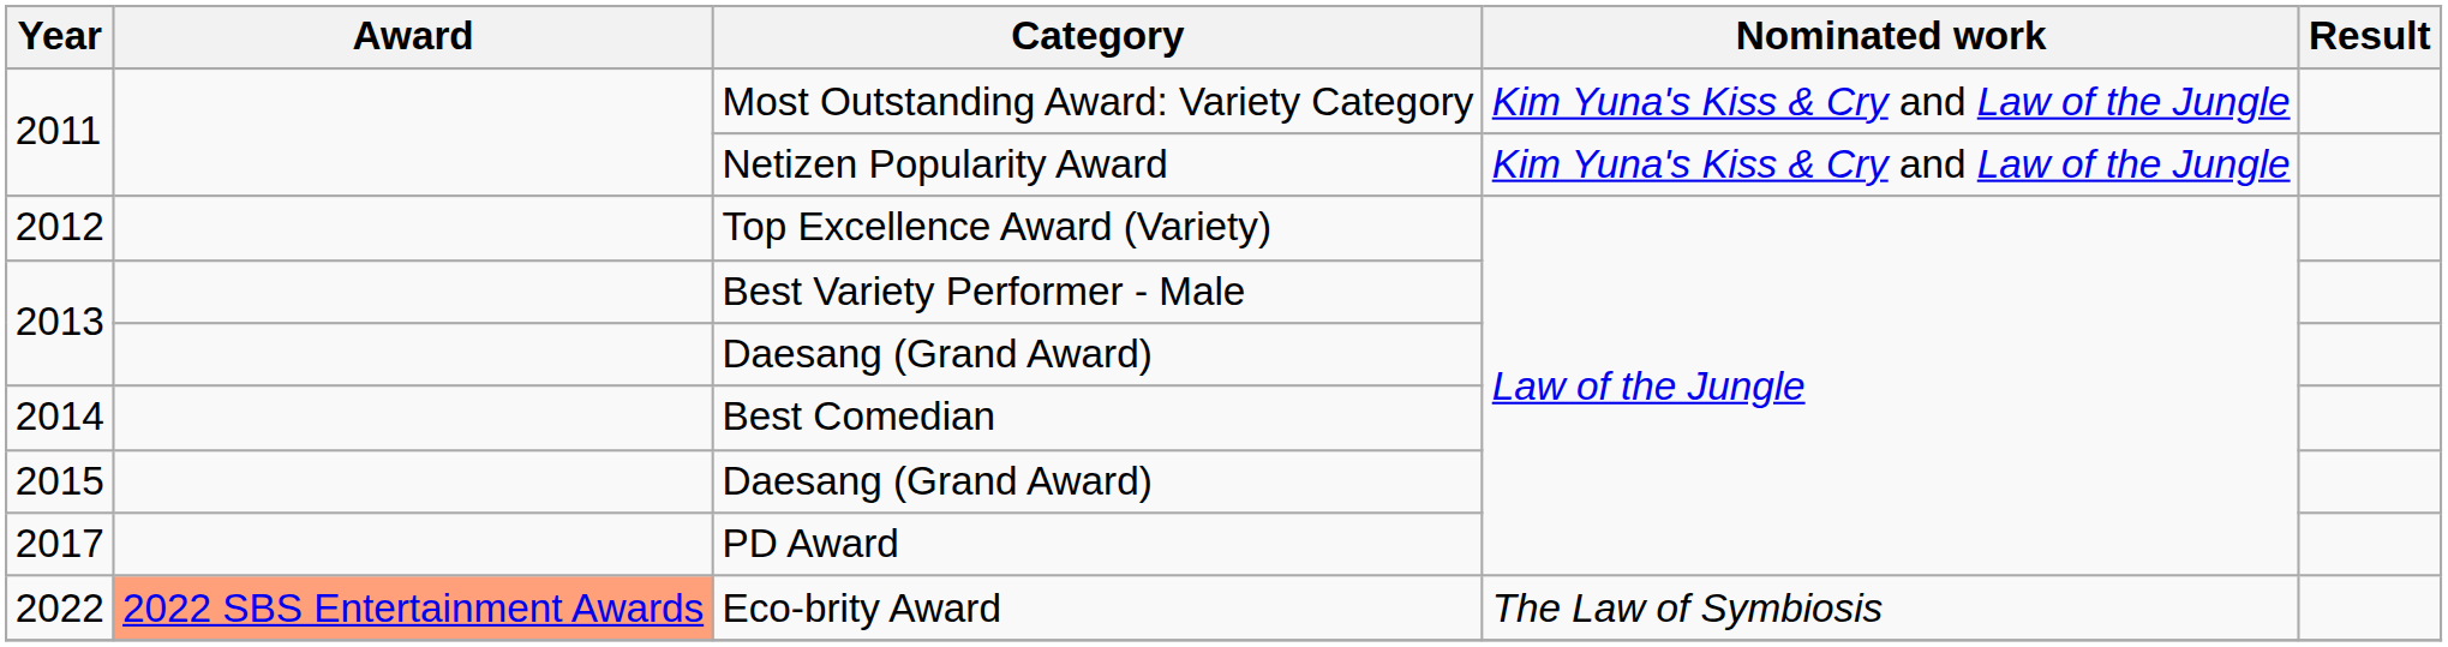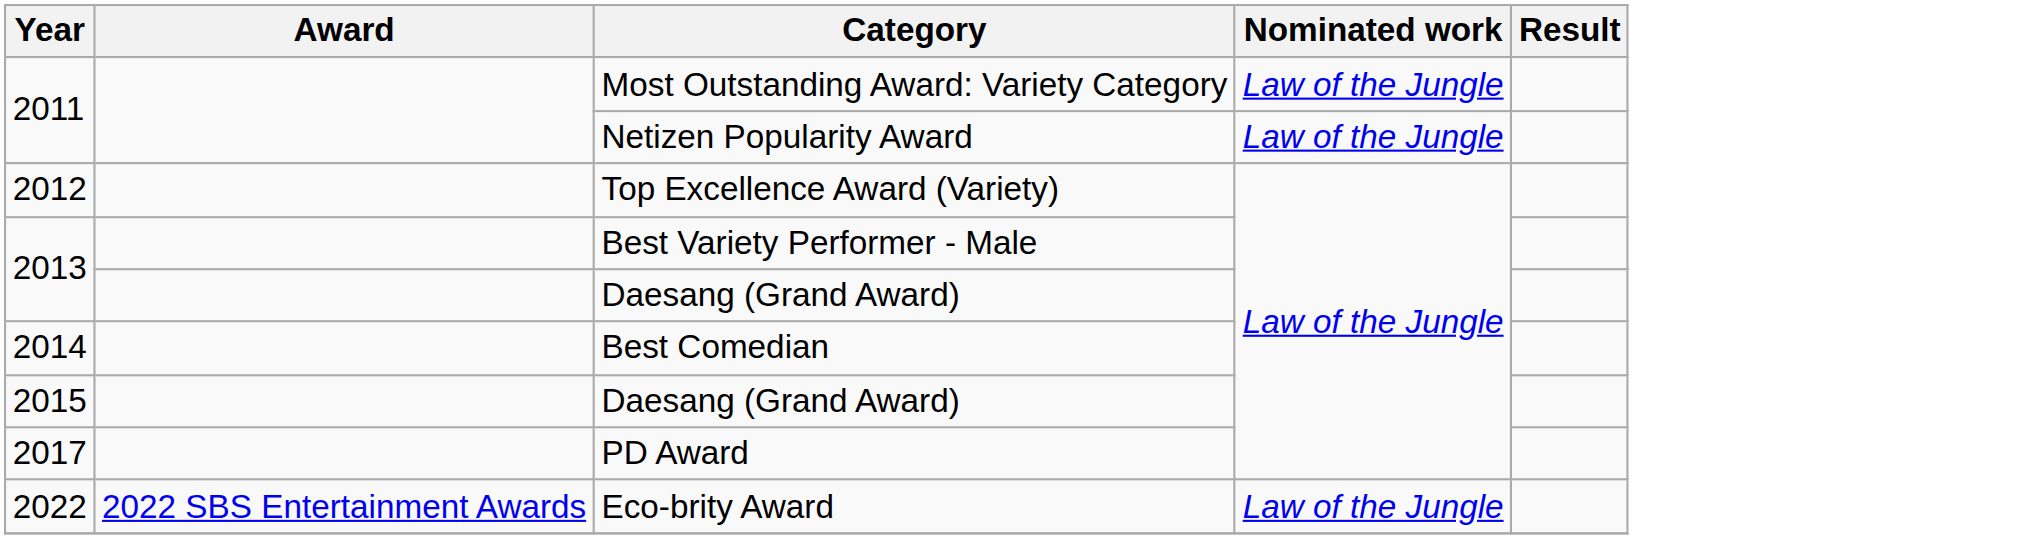Most Outstanding Award: Variety Category | Nominated work: Kim Yuna's Kiss & Cry and Law of the Jungle -> Law of the Jungle
Netizen Popularity Award | Nominated work: Kim Yuna's Kiss & Cry and Law of the Jungle -> Law of the Jungle
Eco-brity Award | Award: lightsalmon background -> no background
Eco-brity Award | Nominated work: The Law of Symbiosis -> Law of the Jungle
